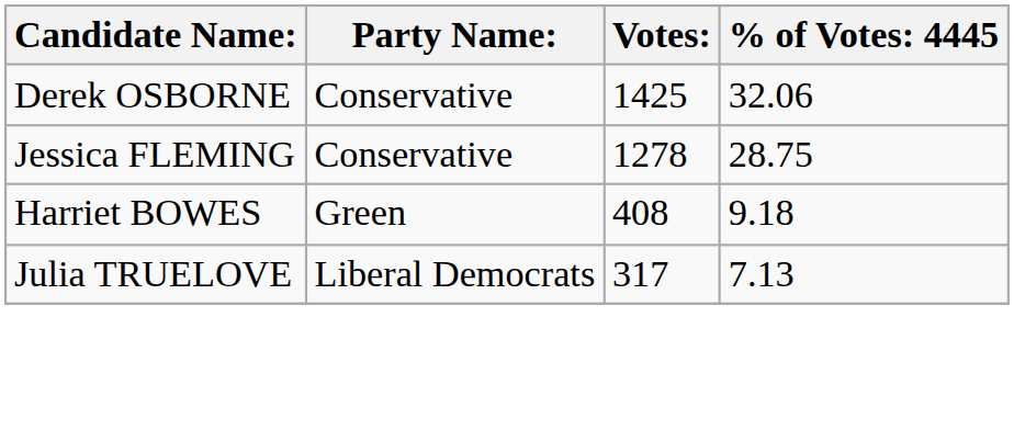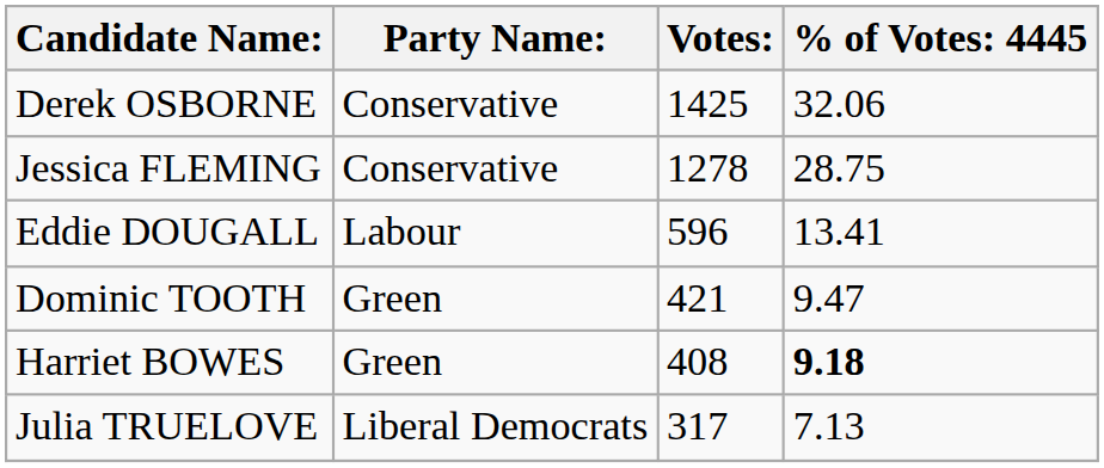+ row: Eddie DOUGALL | Labour | 596 | 13.41
+ row: Dominic TOOTH | Green | 421 | 9.47
Harriet BOWES | column 4: normal -> bold
